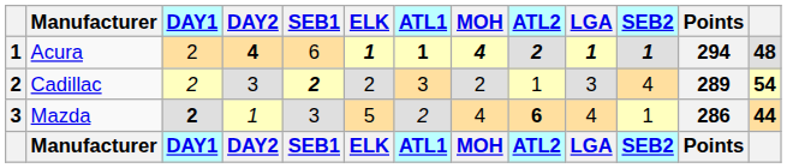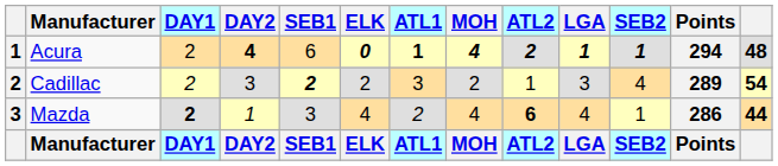Acura | ELK: 1 -> 0
Mazda | ELK: 5 -> 4
